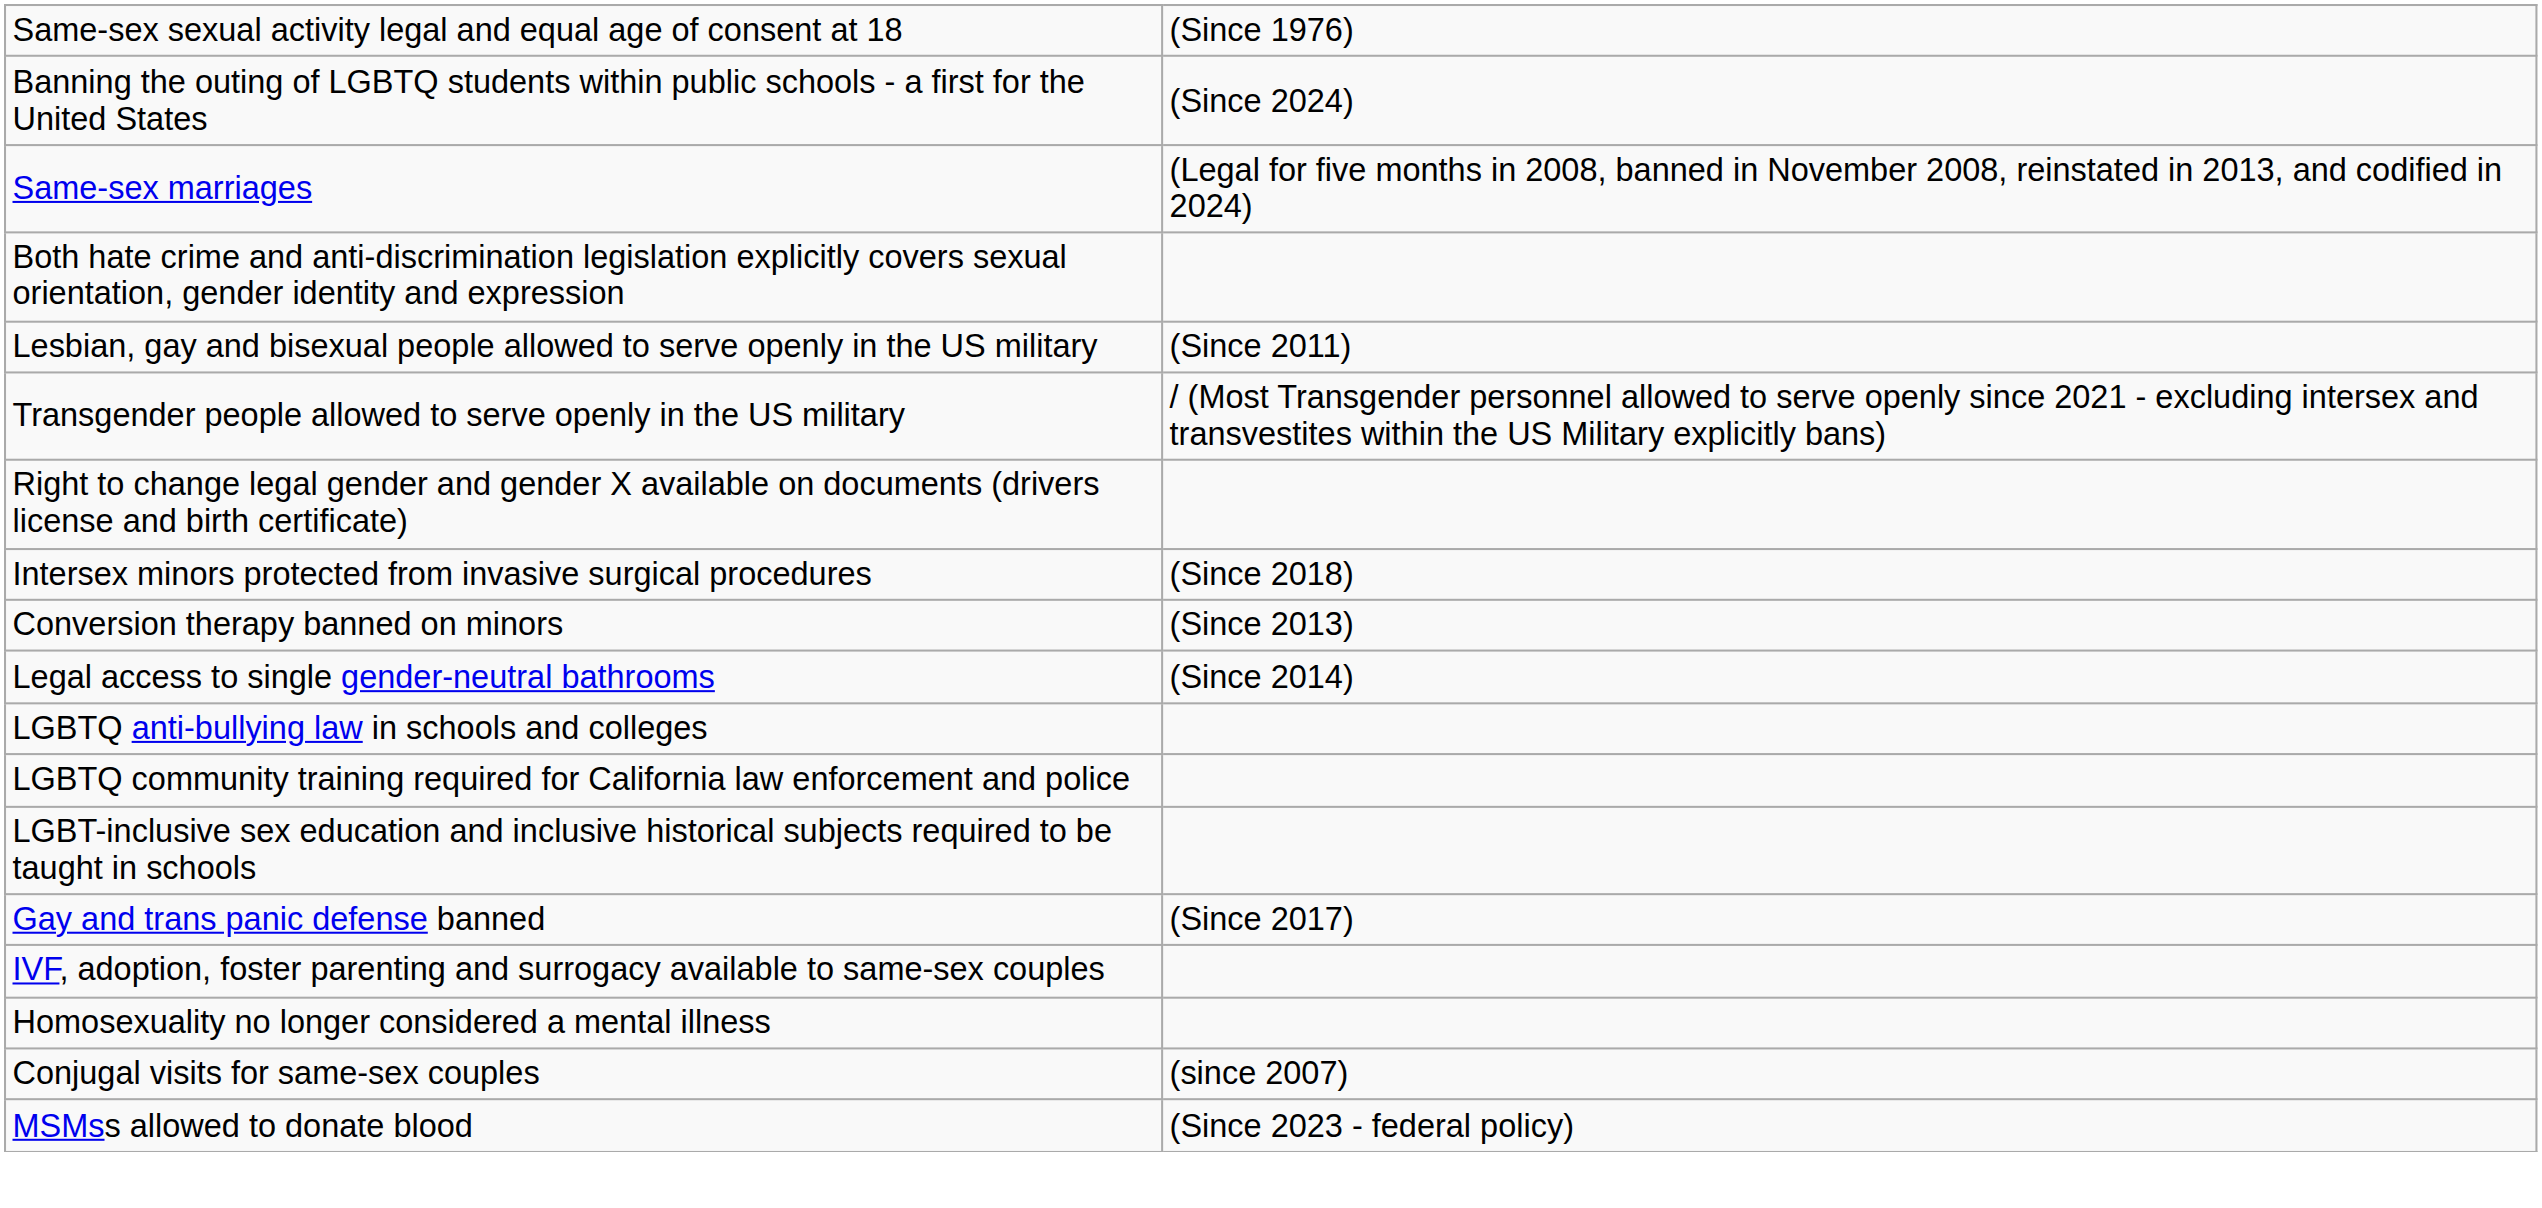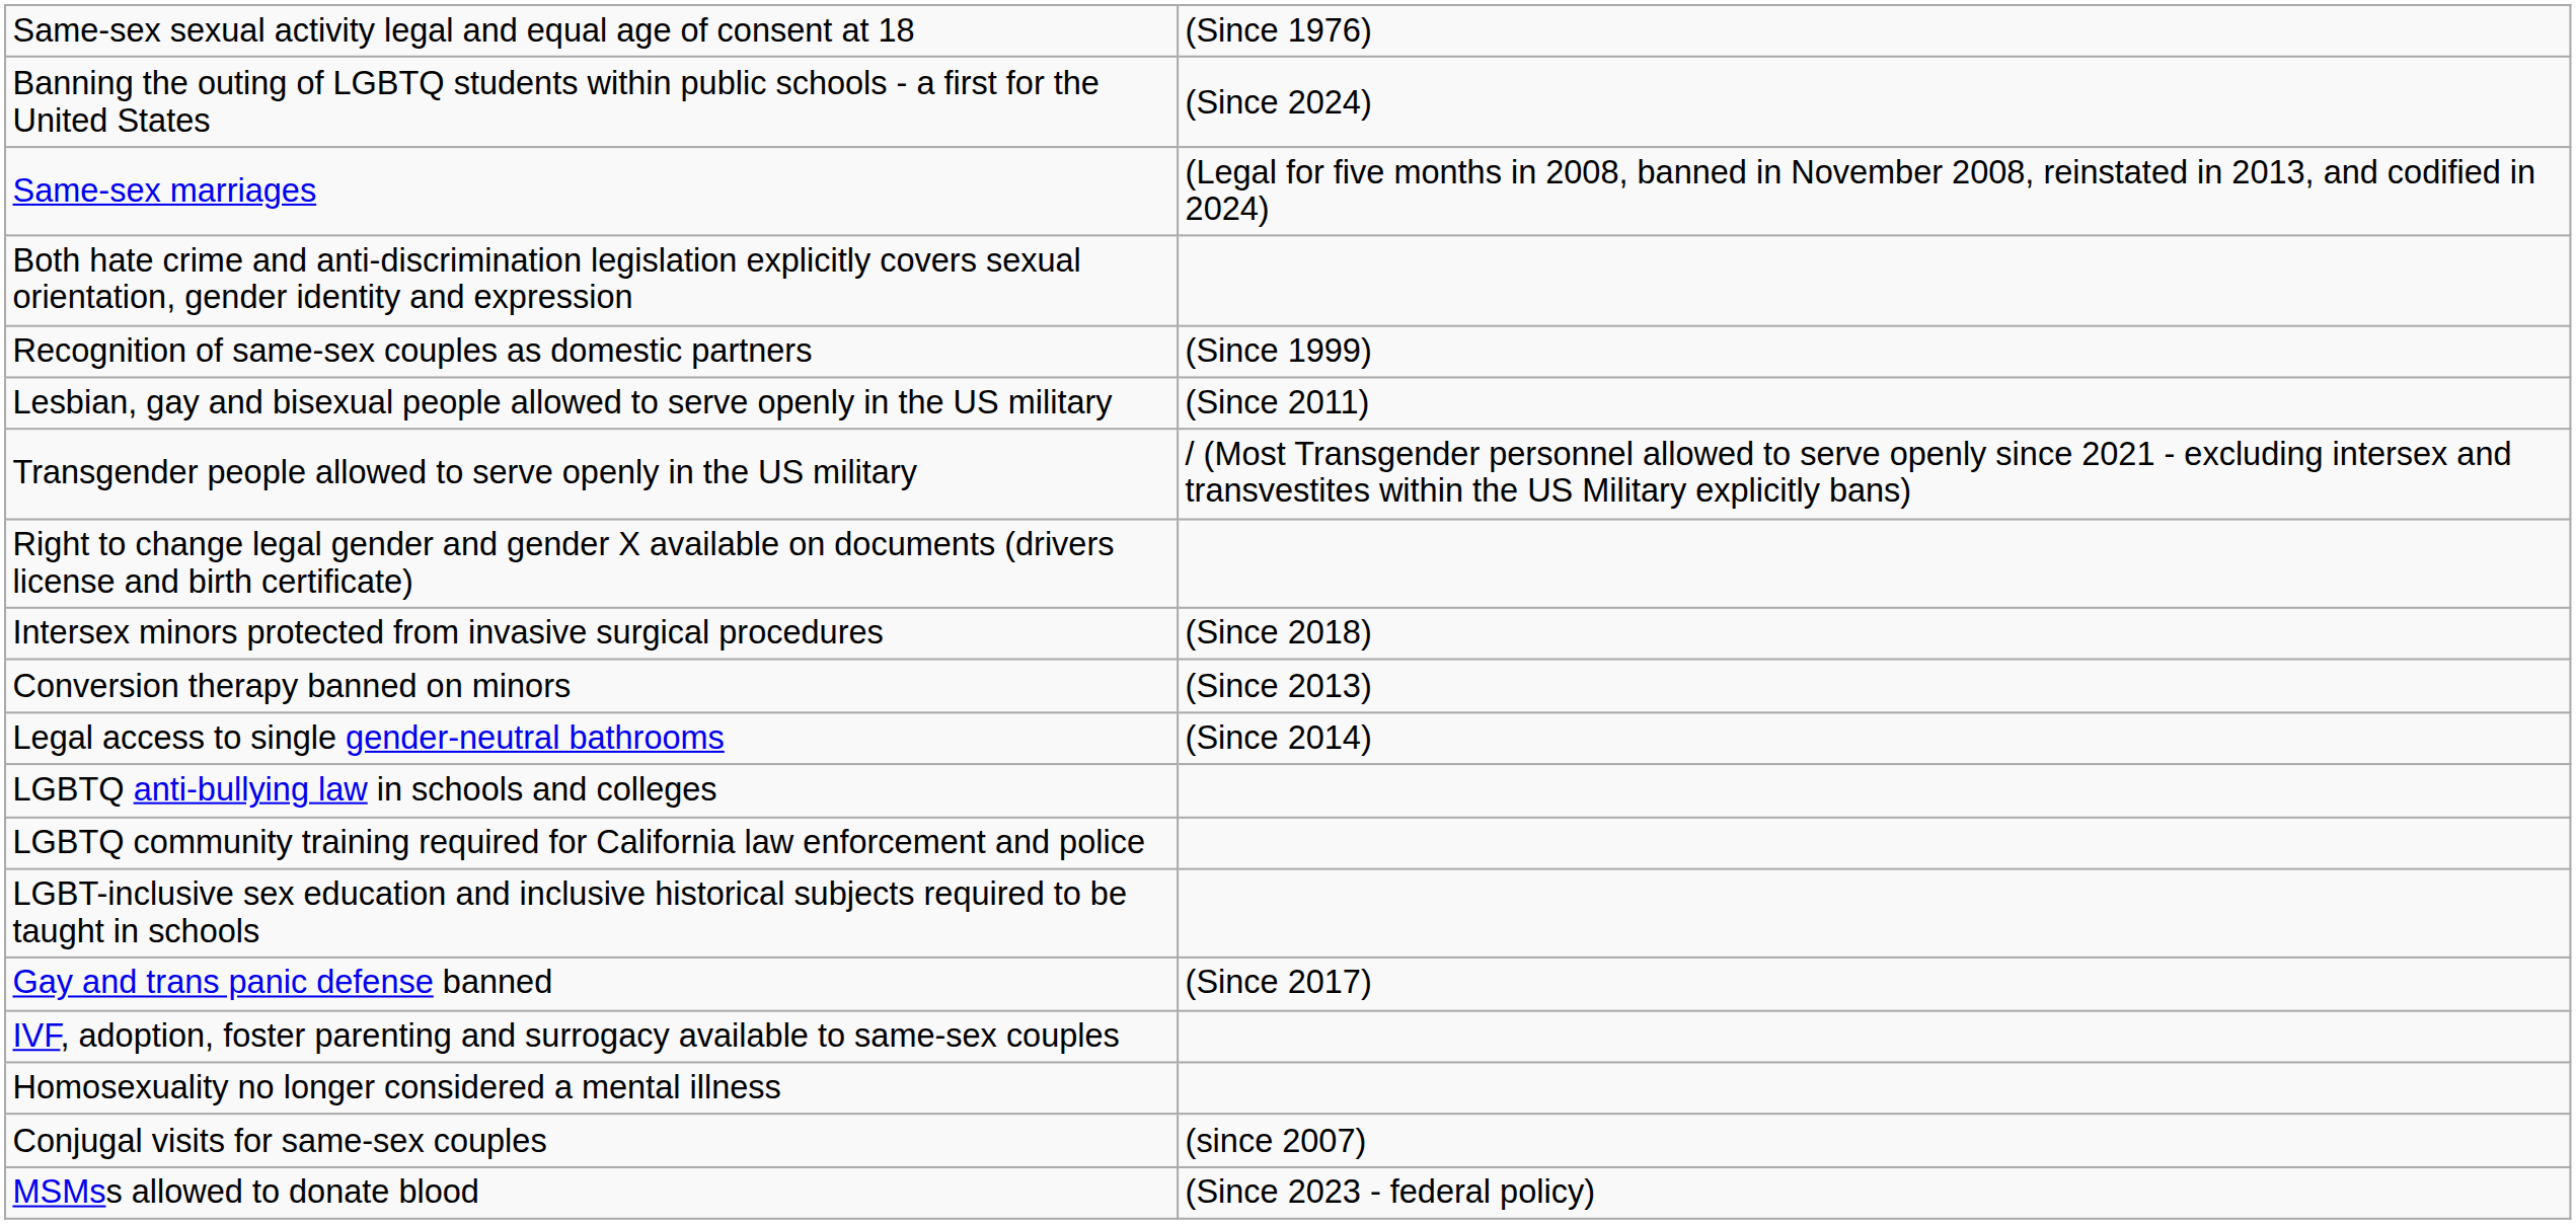+ row: Recognition of same-sex couples as domestic partners | (Since 1999)
